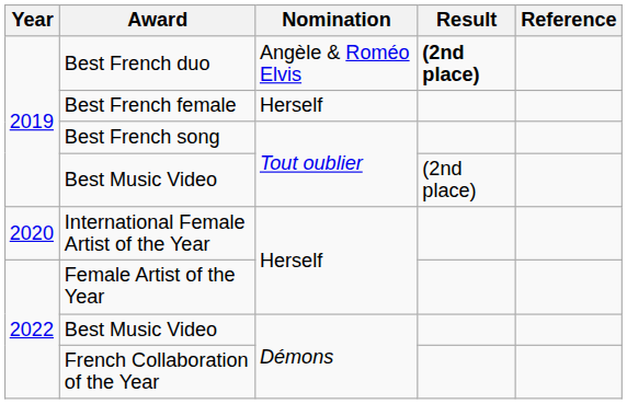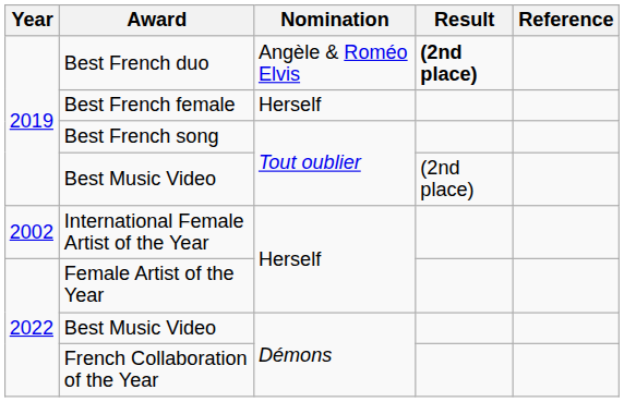International Female Artist of the Year | Year: 2020 -> 2002
